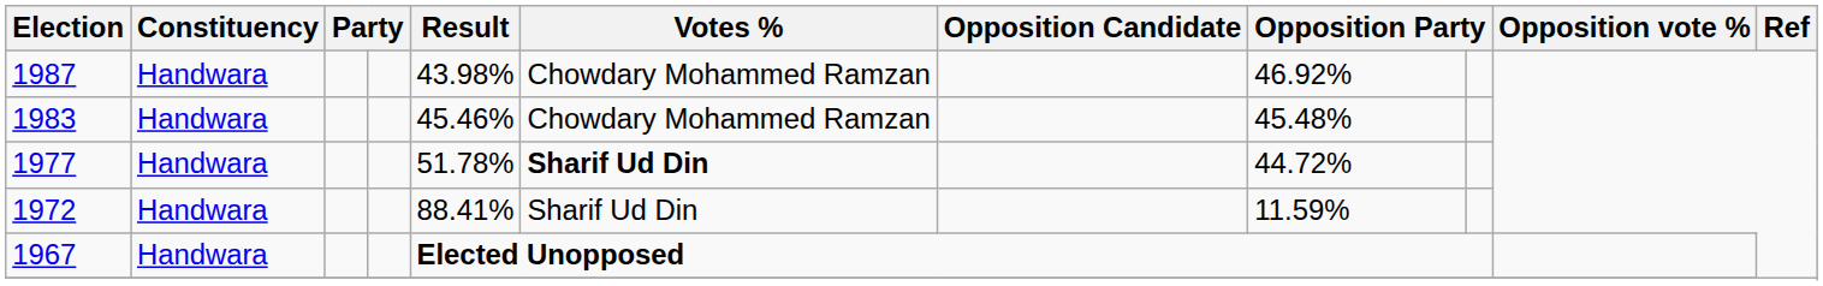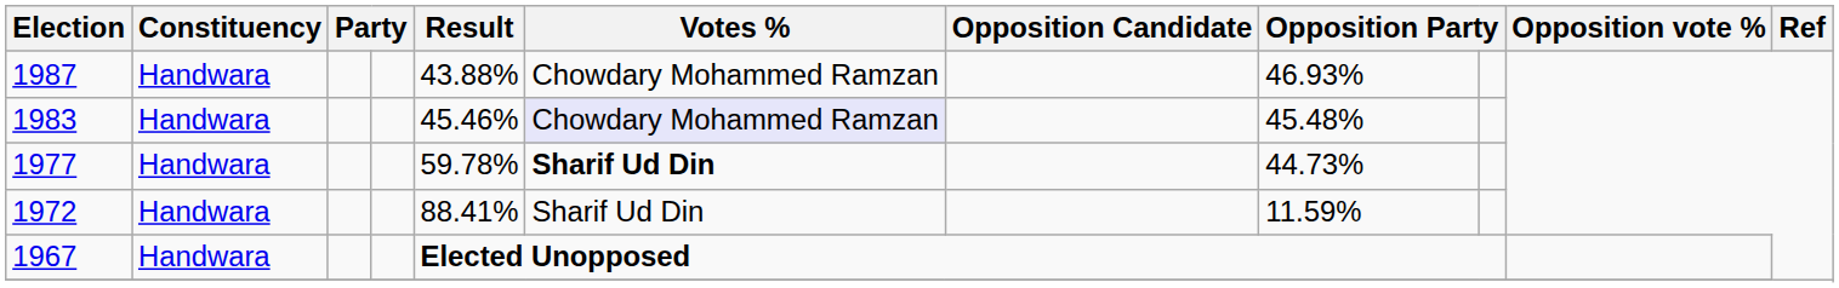1987 | Result: 43.98% -> 43.88%
1987 | column 8: 46.92% -> 46.93%
1983 | Votes %: no background -> lavender background
1977 | Result: 51.78% -> 59.78%
1977 | column 8: 44.72% -> 44.73%
